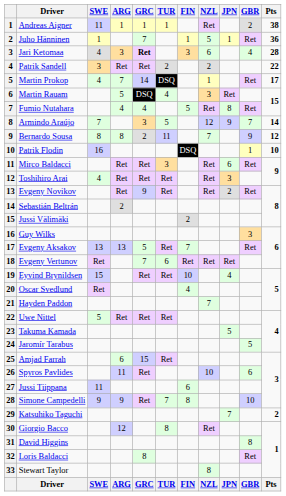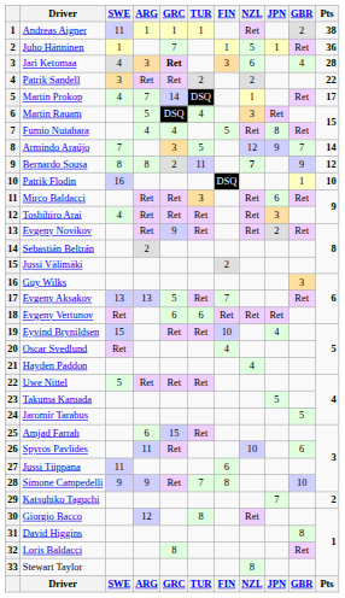Bernardo Sousa | NZL: normal -> bold
Evgeny Vertunov | GRC: 7 -> 6
Hayden Paddon | NZL: 7 -> 4
